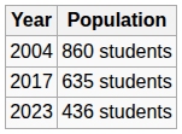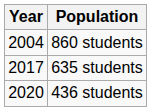436 students | Year: 2023 -> 2020
